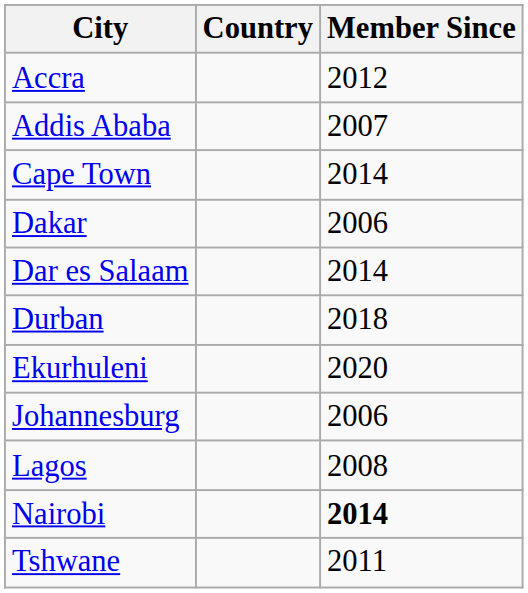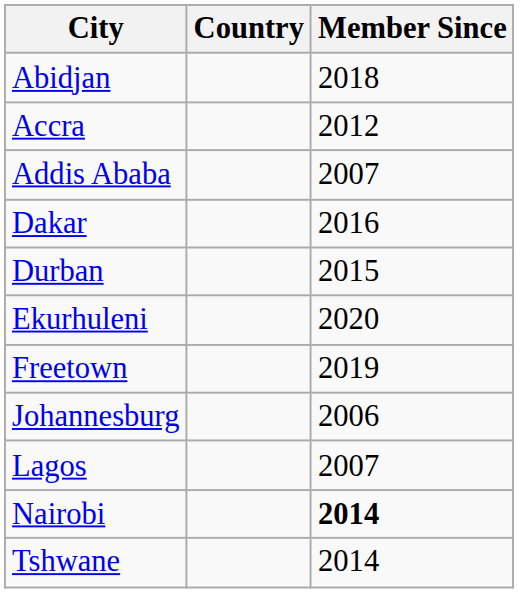+ row: Abidjan | 2018
- row: Cape Town | 2014
Dakar | Member Since: 2006 -> 2016
- row: Dar es Salaam | 2014
Durban | Member Since: 2018 -> 2015
+ row: Freetown | 2019
Lagos | Member Since: 2008 -> 2007
Tshwane | Member Since: 2011 -> 2014
